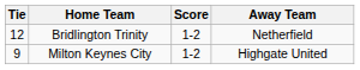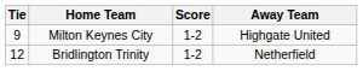rows swapped: Milton Keynes City <-> Bridlington Trinity
